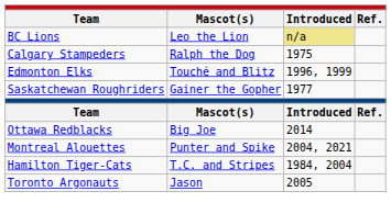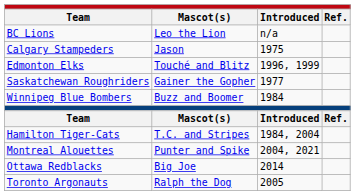BC Lions | Introduced: khaki background -> no background
Calgary Stampeders | Mascot(s): Ralph the Dog -> Jason
+ row: Winnipeg Blue Bombers | Buzz and Boomer | 1984
rows swapped: Hamilton Tiger-Cats <-> Ottawa Redblacks
Toronto Argonauts | Mascot(s): Jason -> Ralph the Dog
